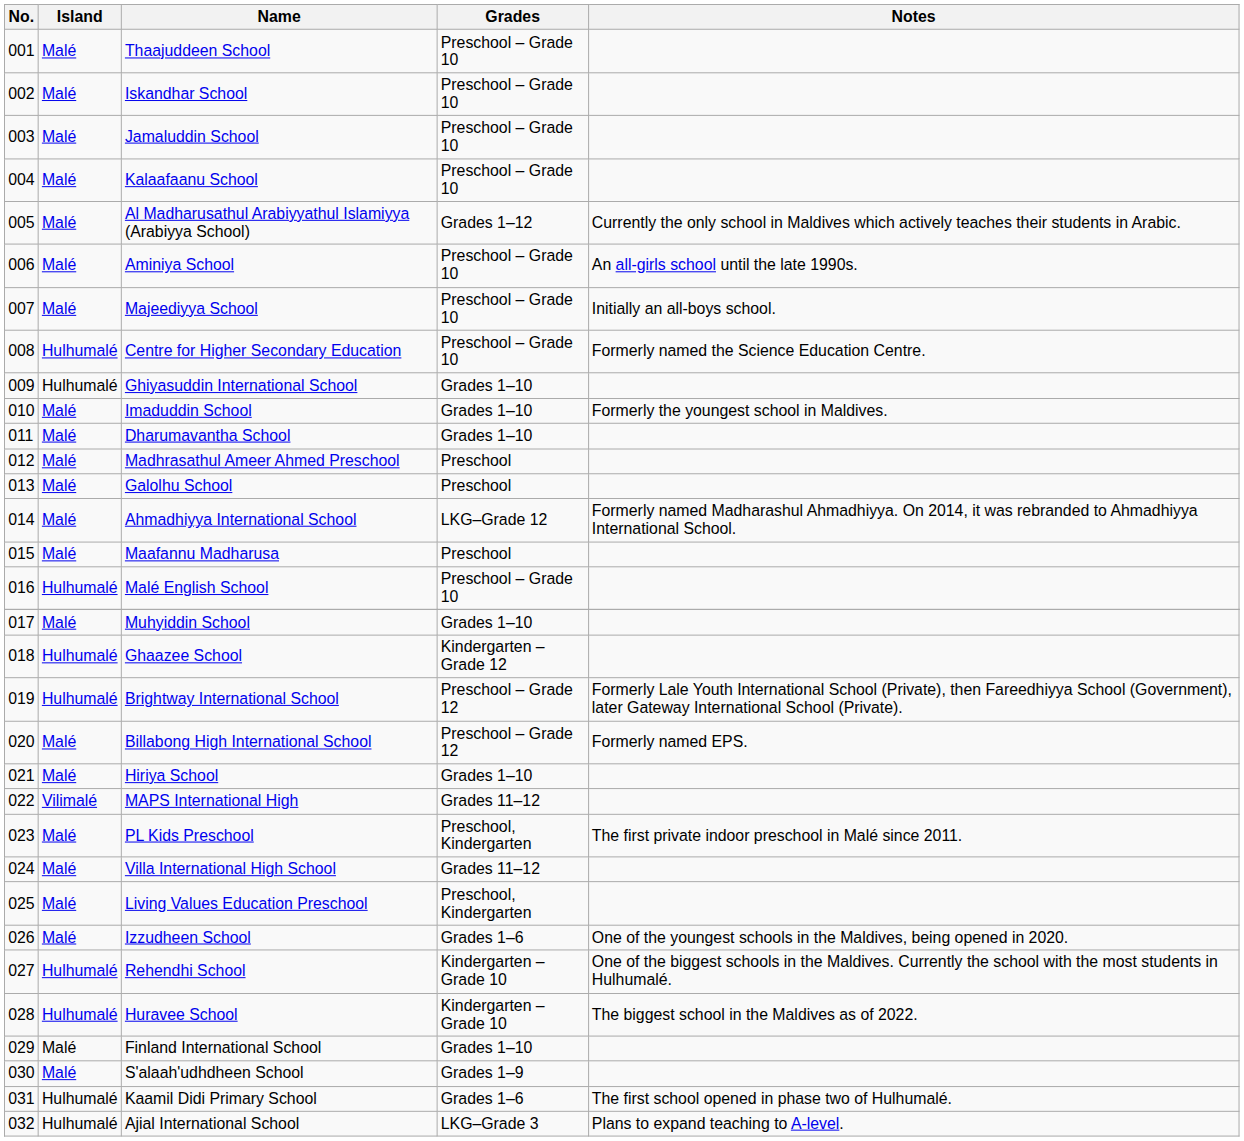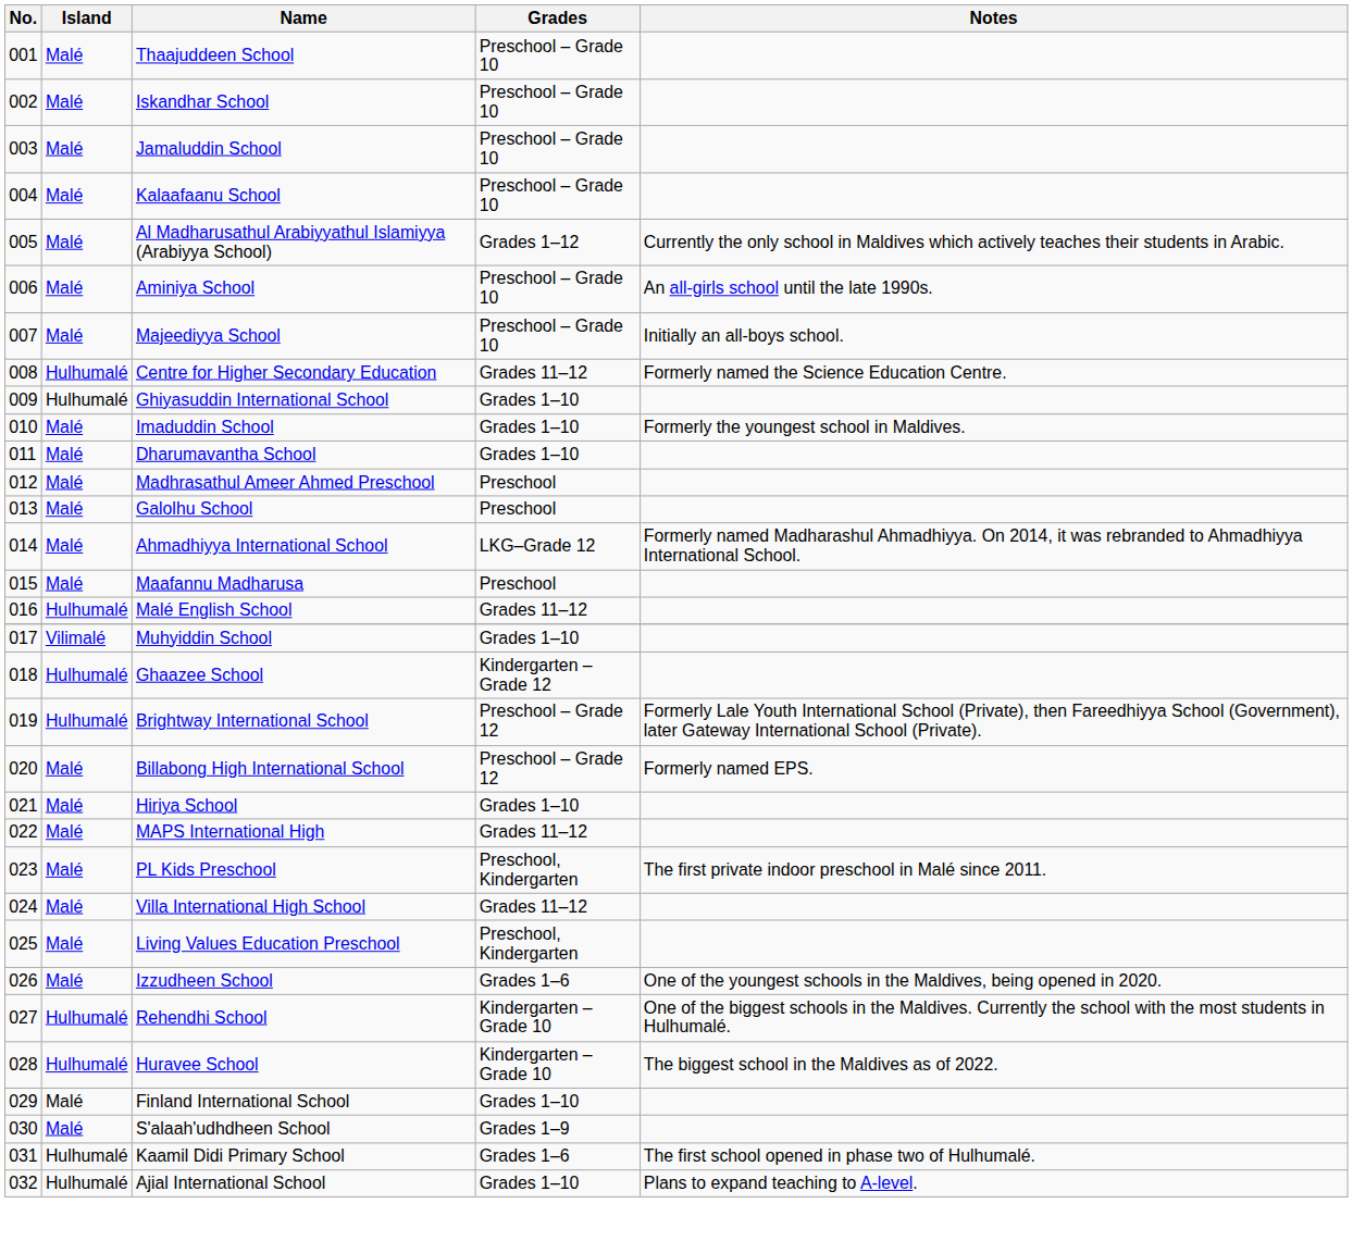Centre for Higher Secondary Education | Grades: Preschool – Grade 10 -> Grades 11–12
Malé English School | Grades: Preschool – Grade 10 -> Grades 11–12
Muhyiddin School | Island: Malé -> Vilimalé
MAPS International High | Island: Vilimalé -> Malé
Ajial International School | Grades: LKG–Grade 3 -> Grades 1–10
